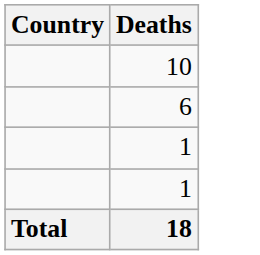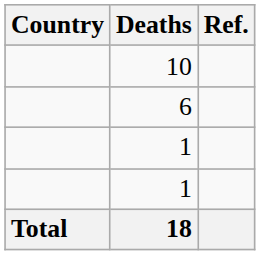+ column: Ref.
